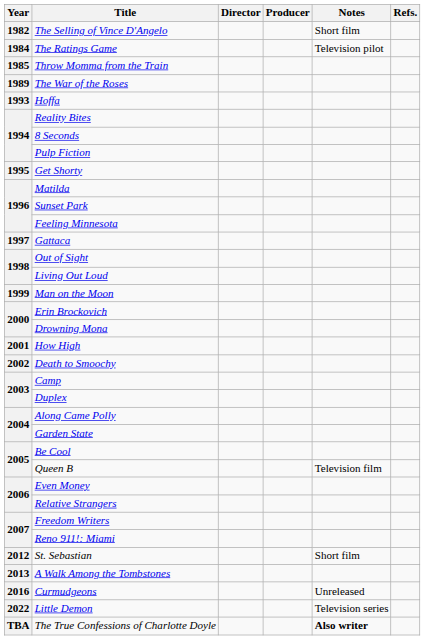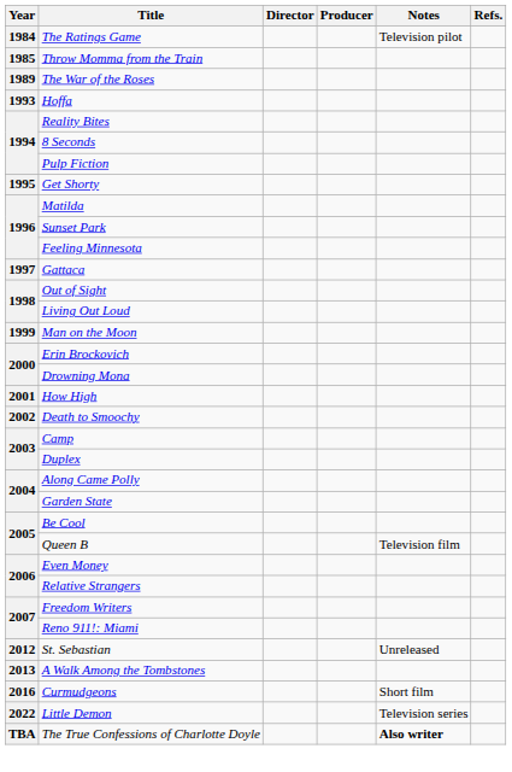- row: 1982 | The Selling of Vince D'Angelo | Short film
St. Sebastian | Notes: Short film -> Unreleased
Curmudgeons | Notes: Unreleased -> Short film
